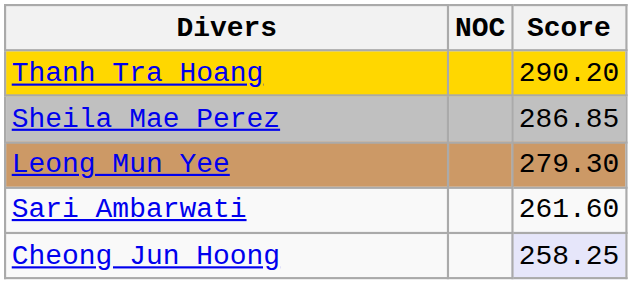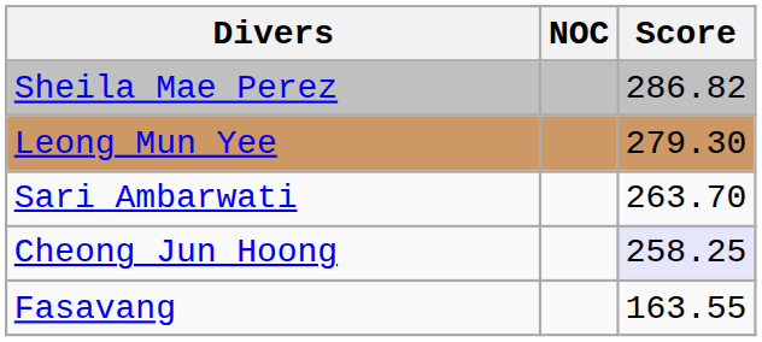- row: Thanh Tra Hoang | 290.20
Sheila Mae Perez | Score: 286.85 -> 286.82
Sari Ambarwati | Score: 261.60 -> 263.70
+ row: Fasavang | 163.55
